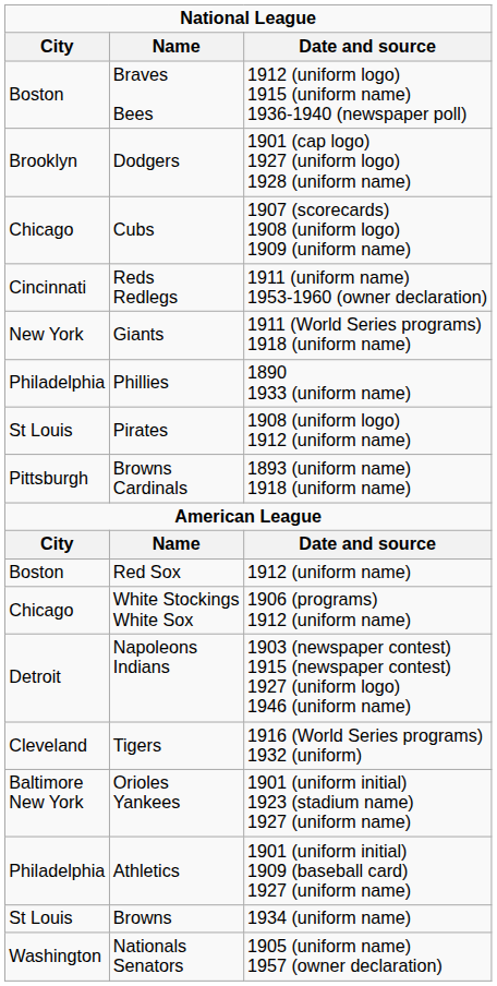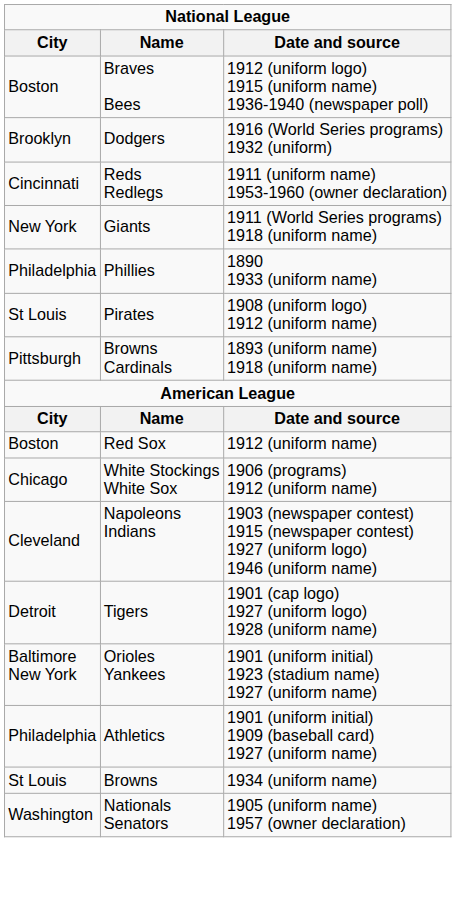Dodgers | Date and source: 1901 (cap logo) 1927 (uniform logo) 1928 (uniform name) -> 1916 (World Series programs) 1932 (uniform)
- row: Chicago | Cubs | 1907 (scorecards) 1908 (uniform logo) 1909 (uniform name)
Napoleons Indians | City: Detroit -> Cleveland
Tigers | City: Cleveland -> Detroit
Tigers | Date and source: 1916 (World Series programs) 1932 (uniform) -> 1901 (cap logo) 1927 (uniform logo) 1928 (uniform name)
